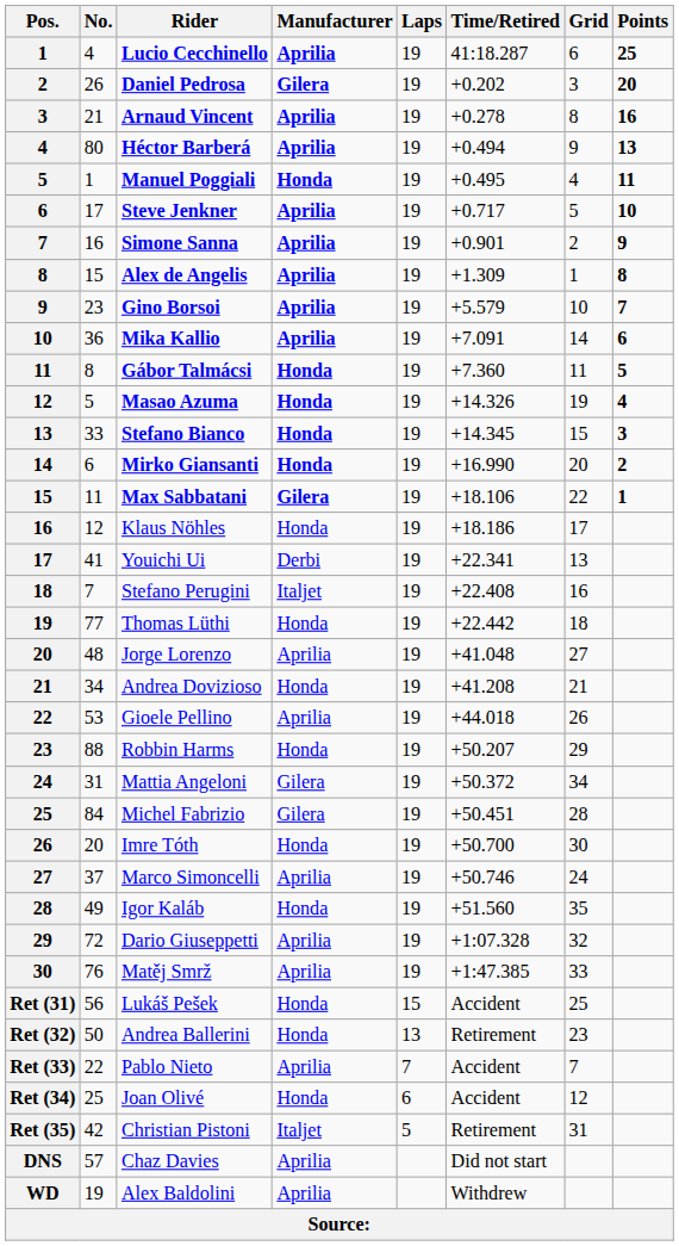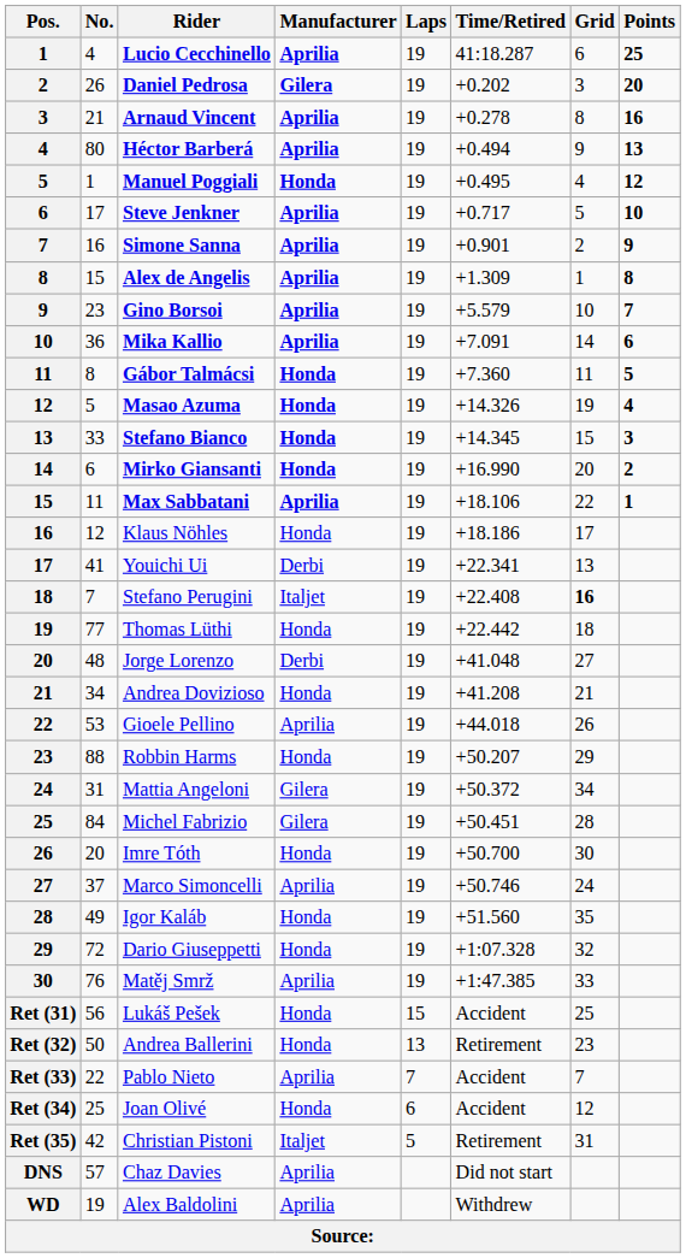Manuel Poggiali | Points: 11 -> 12
Max Sabbatani | Manufacturer: Gilera -> Aprilia
Stefano Perugini | Grid: normal -> bold
Jorge Lorenzo | Manufacturer: Aprilia -> Derbi
Dario Giuseppetti | Manufacturer: Aprilia -> Honda
